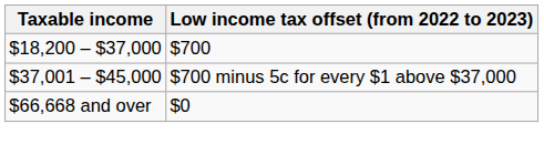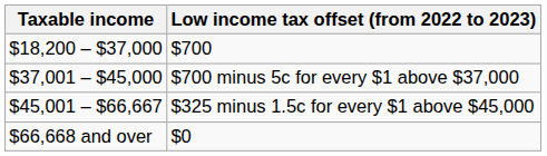+ row: $45,001 – $66,667 | $325 minus 1.5c for every $1 above $45,000
